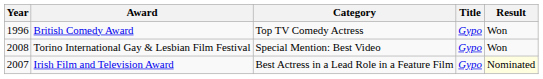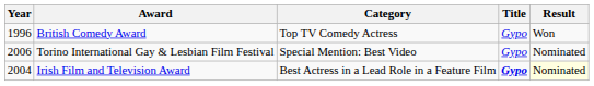Torino International Gay & Lesbian Film Festival | Year: 2008 -> 2006
Torino International Gay & Lesbian Film Festival | Result: Won -> Nominated
Irish Film and Television Award | Year: 2007 -> 2004
Irish Film and Television Award | Title: normal -> bold
